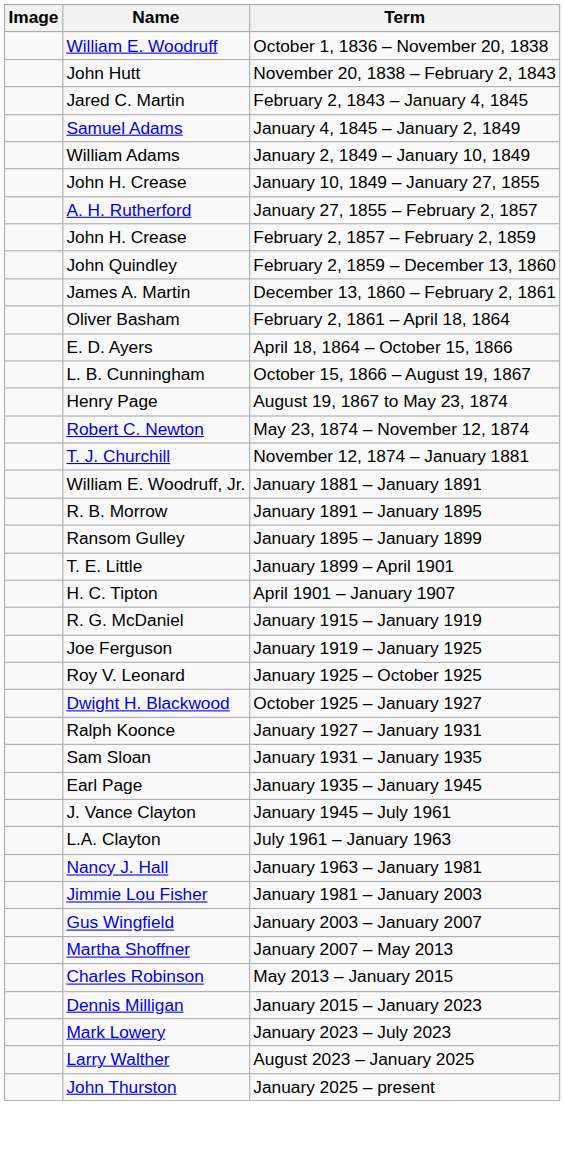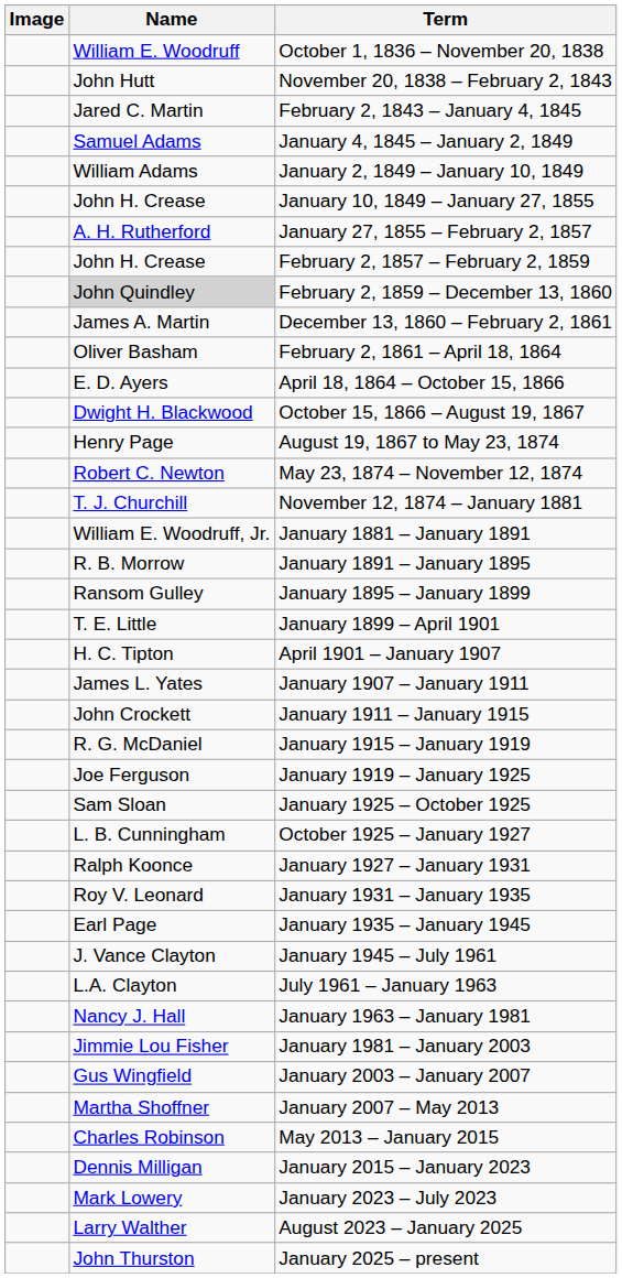February 2, 1859 – December 13, 1860 | Name: no background -> lightgrey background
October 15, 1866 – August 19, 1867 | Name: L. B. Cunningham -> Dwight H. Blackwood
+ row: James L. Yates | January 1907 – January 1911
+ row: John Crockett | January 1911 – January 1915
January 1925 – October 1925 | Name: Roy V. Leonard -> Sam Sloan
October 1925 – January 1927 | Name: Dwight H. Blackwood -> L. B. Cunningham
January 1931 – January 1935 | Name: Sam Sloan -> Roy V. Leonard
